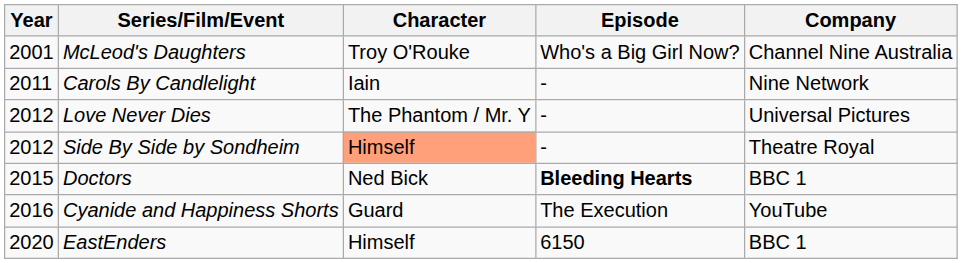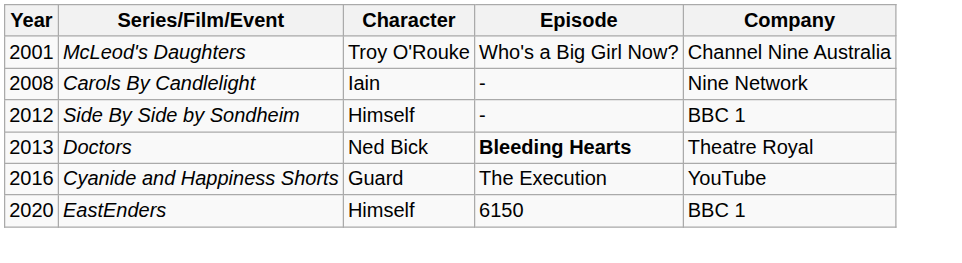Carols By Candlelight | Year: 2011 -> 2008
- row: 2012 | Love Never Dies | The Phantom / Mr. Y | - | Universal Pictures
Side By Side by Sondheim | Character: lightsalmon background -> no background
Side By Side by Sondheim | Company: Theatre Royal -> BBC 1
Doctors | Year: 2015 -> 2013
Doctors | Company: BBC 1 -> Theatre Royal
